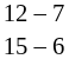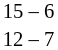rows swapped: 15 – 6 <-> 12 – 7
